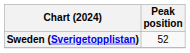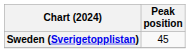Sweden (Sverigetopplistan) | Peak position: 52 -> 45
